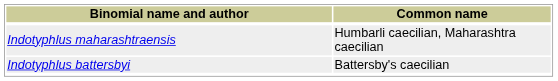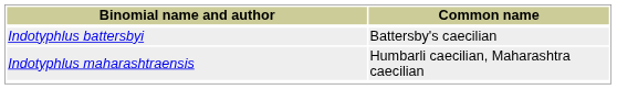rows swapped: Indotyphlus battersbyi <-> Indotyphlus maharashtraensis
